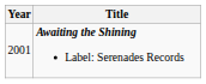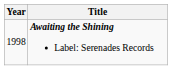Awaiting the Shining Label: Serenades Records | Year: 2001 -> 1998
